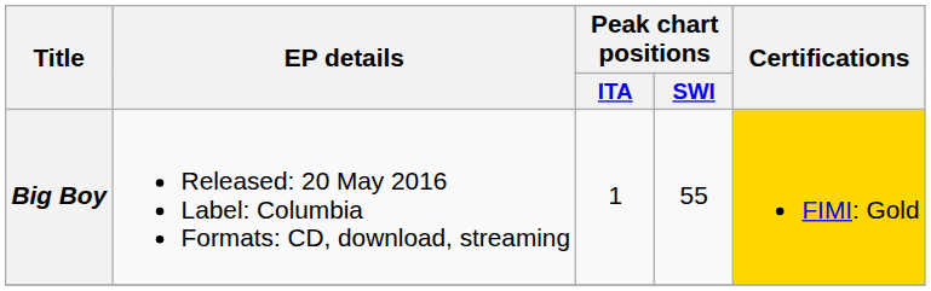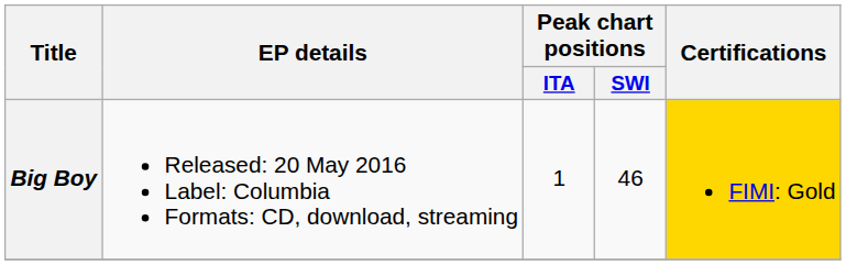Big Boy | Peak chart positions / SWI: 55 -> 46
